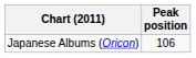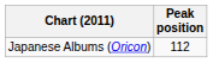Japanese Albums (Oricon) | Peak position: 106 -> 112
